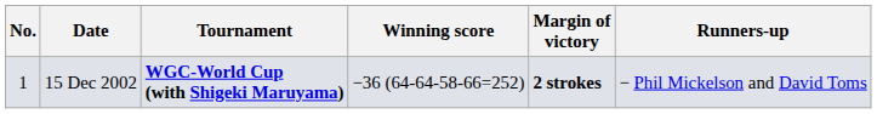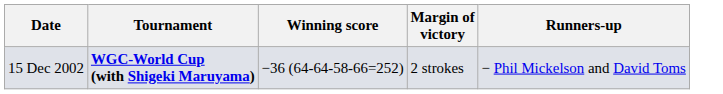- column: No. | 1
15 Dec 2002 | Margin of victory: bold -> normal
